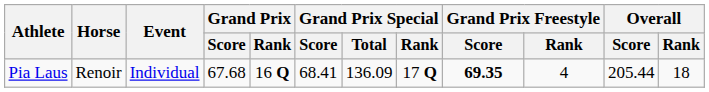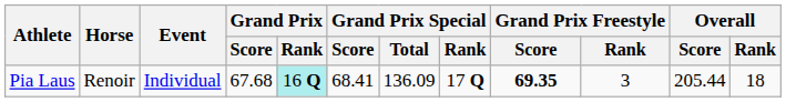Pia Laus | Grand Prix / Rank: no background -> paleturquoise background
Pia Laus | Grand Prix Freestyle / Rank: 4 -> 3
